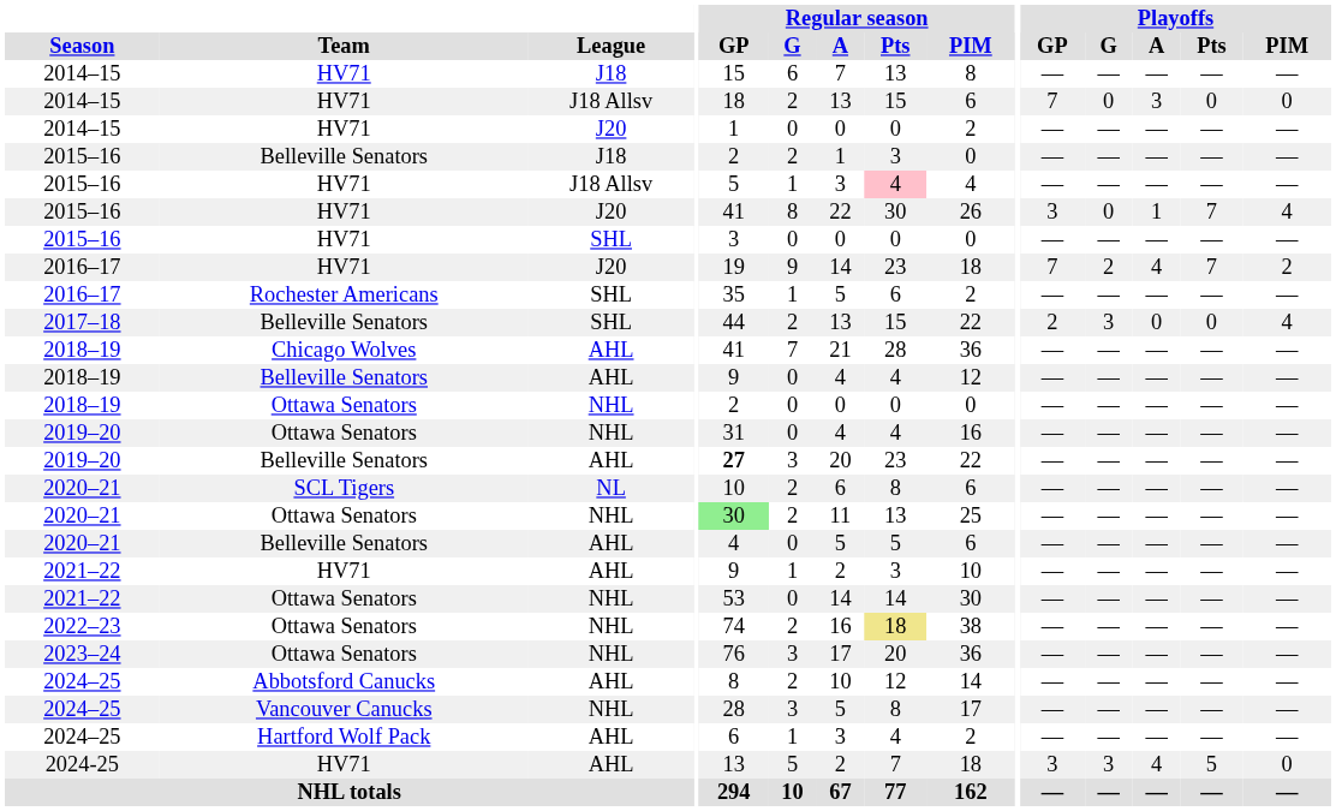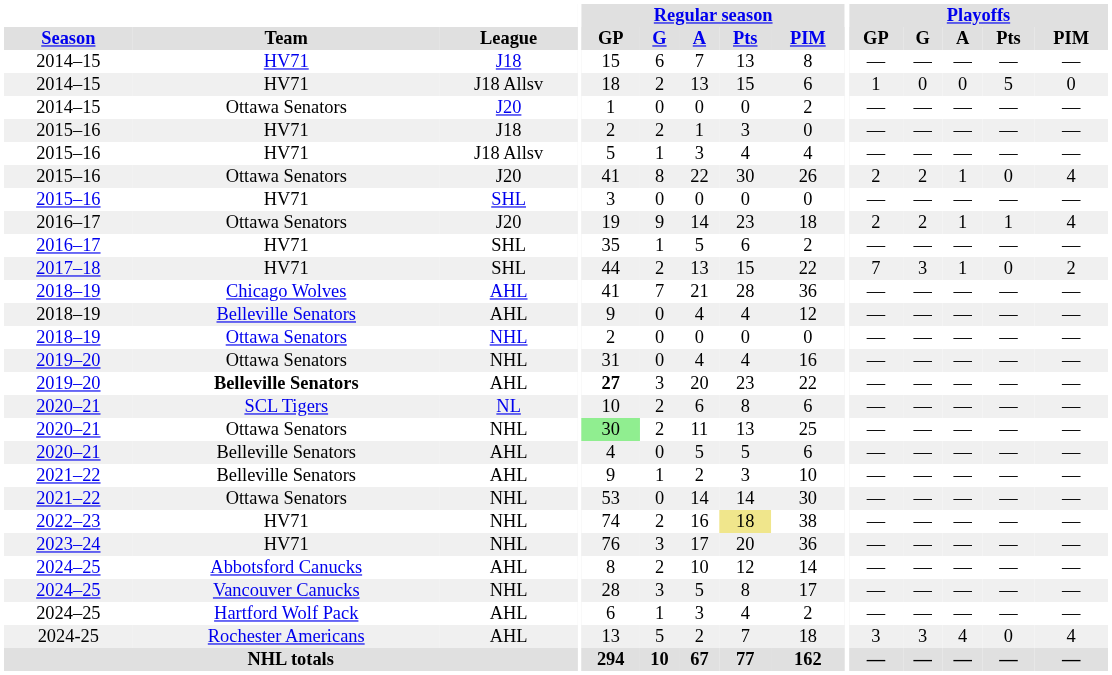2014–15 / J18 Allsv | Playoffs / GP: 7 -> 1
2014–15 / J18 Allsv | Playoffs / A: 3 -> 0
2014–15 / J18 Allsv | Playoffs / Pts: 0 -> 5
2014–15 / J20 | Team: HV71 -> Ottawa Senators
2015–16 / J18 | Team: Belleville Senators -> HV71
2015–16 / J18 Allsv | Regular season / Pts: pink background -> no background
2015–16 / J20 | Team: HV71 -> Ottawa Senators
2015–16 / J20 | Playoffs / GP: 3 -> 2
2015–16 / J20 | Playoffs / G: 0 -> 2
2015–16 / J20 | Playoffs / Pts: 7 -> 0
2016–17 / J20 | Team: HV71 -> Ottawa Senators
2016–17 / J20 | Playoffs / GP: 7 -> 2
2016–17 / J20 | Playoffs / A: 4 -> 1
2016–17 / J20 | Playoffs / Pts: 7 -> 1
2016–17 / J20 | Playoffs / PIM: 2 -> 4
2016–17 / SHL | Team: Rochester Americans -> HV71
2017–18 | Team: Belleville Senators -> HV71
2017–18 | Playoffs / GP: 2 -> 7
2017–18 | Playoffs / A: 0 -> 1
2017–18 | Playoffs / PIM: 4 -> 2
2019–20 / AHL | Team: normal -> bold
2021–22 / AHL | Team: HV71 -> Belleville Senators
2022–23 | Team: Ottawa Senators -> HV71
2023–24 | Team: Ottawa Senators -> HV71
2024-25 | Team: HV71 -> Rochester Americans
2024-25 | Playoffs / Pts: 5 -> 0
2024-25 | Playoffs / PIM: 0 -> 4
